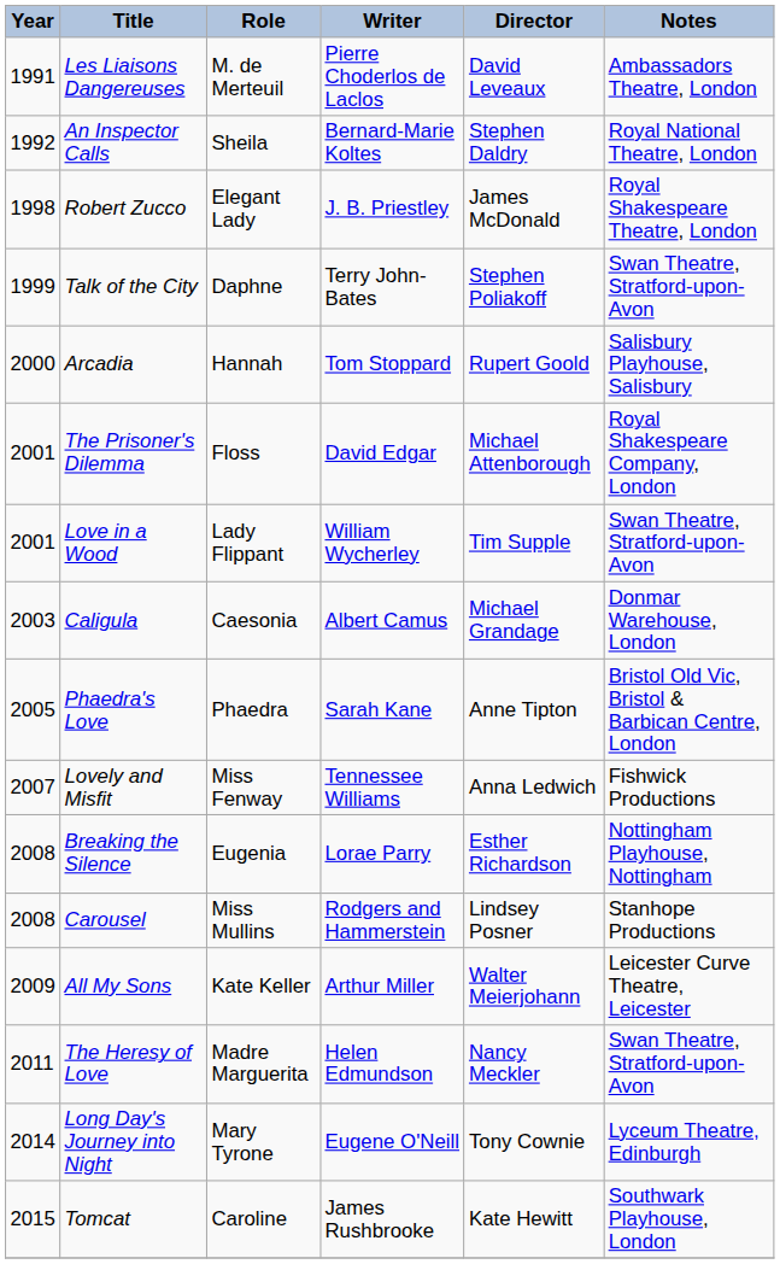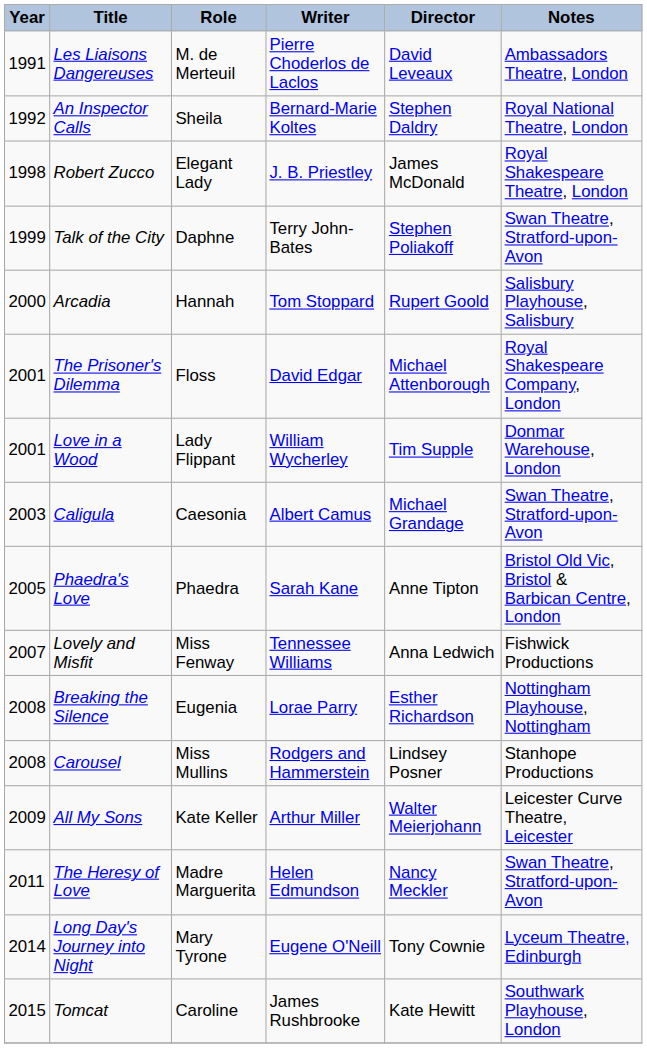Love in a Wood | Notes: Swan Theatre, Stratford-upon-Avon -> Donmar Warehouse, London
Caligula | Notes: Donmar Warehouse, London -> Swan Theatre, Stratford-upon-Avon
